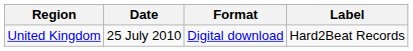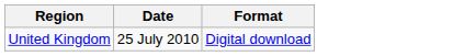- column: Label | Hard2Beat Records
